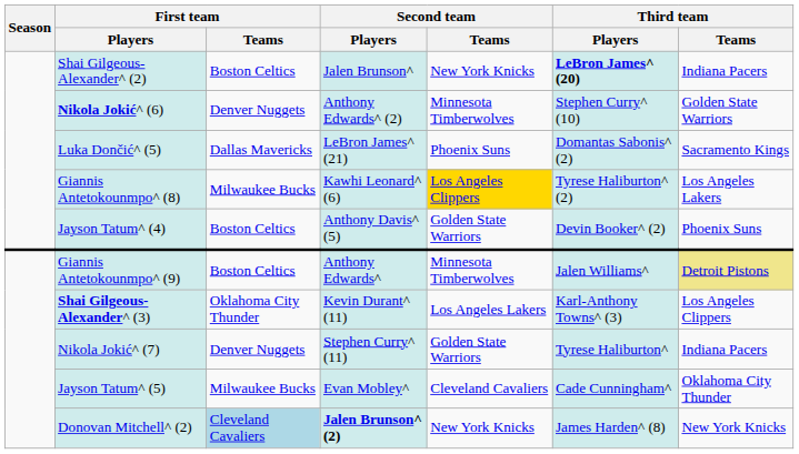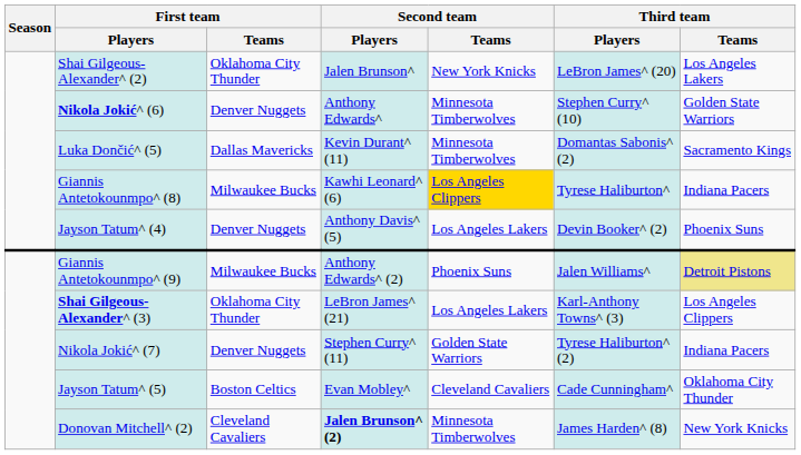Shai Gilgeous-Alexander^ (2) | First team / Teams: Boston Celtics -> Oklahoma City Thunder
Shai Gilgeous-Alexander^ (2) | Third team / Players: bold -> normal
Shai Gilgeous-Alexander^ (2) | Third team / Teams: Indiana Pacers -> Los Angeles Lakers
Nikola Jokić^ (6) | Second team / Players: Anthony Edwards^ (2) -> Anthony Edwards^
Luka Dončić^ (5) | Second team / Players: LeBron James^ (21) -> Kevin Durant^ (11)
Luka Dončić^ (5) | Second team / Teams: Phoenix Suns -> Minnesota Timberwolves
Giannis Antetokounmpo^ (8) | Third team / Players: Tyrese Haliburton^ (2) -> Tyrese Haliburton^
Giannis Antetokounmpo^ (8) | Third team / Teams: Los Angeles Lakers -> Indiana Pacers
Jayson Tatum^ (4) | First team / Teams: Boston Celtics -> Denver Nuggets
Jayson Tatum^ (4) | Second team / Teams: Golden State Warriors -> Los Angeles Lakers
Giannis Antetokounmpo^ (9) | First team / Teams: Boston Celtics -> Milwaukee Bucks
Giannis Antetokounmpo^ (9) | Second team / Players: Anthony Edwards^ -> Anthony Edwards^ (2)
Giannis Antetokounmpo^ (9) | Second team / Teams: Minnesota Timberwolves -> Phoenix Suns
Shai Gilgeous-Alexander^ (3) | Second team / Players: Kevin Durant^ (11) -> LeBron James^ (21)
Nikola Jokić^ (7) | Third team / Players: Tyrese Haliburton^ -> Tyrese Haliburton^ (2)
Jayson Tatum^ (5) | First team / Teams: Milwaukee Bucks -> Boston Celtics
Donovan Mitchell^ (2) | First team / Teams: lightblue background -> no background
Donovan Mitchell^ (2) | Second team / Teams: New York Knicks -> Minnesota Timberwolves
